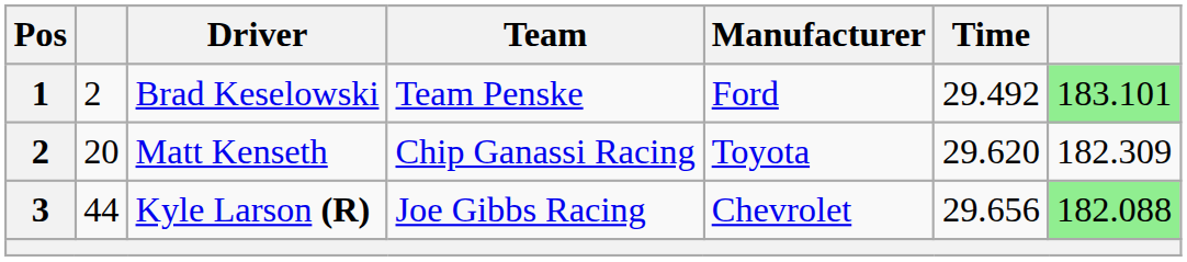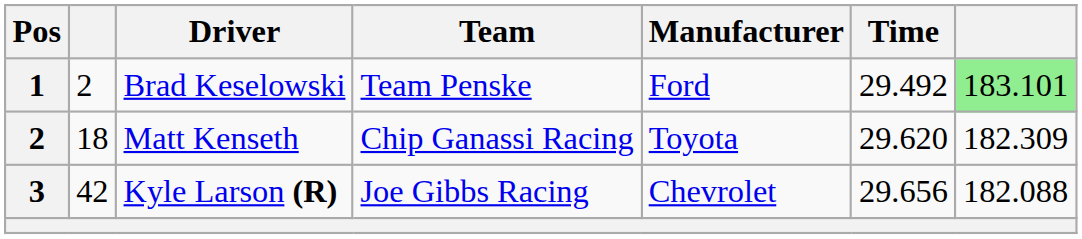Matt Kenseth | column 2: 20 -> 18
Kyle Larson (R) | column 2: 44 -> 42
Kyle Larson (R) | column 7: lightgreen background -> no background
